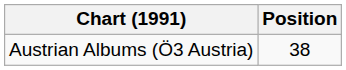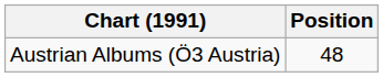Austrian Albums (Ö3 Austria) | Position: 38 -> 48
